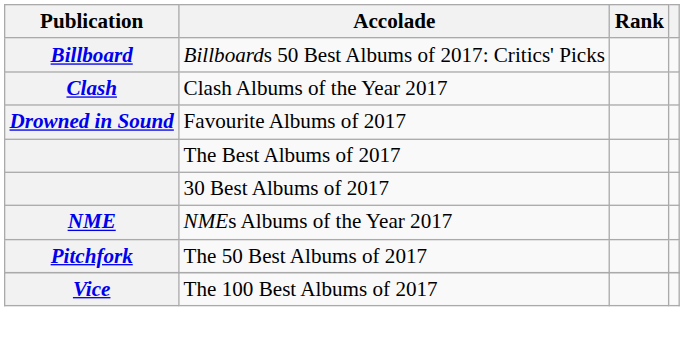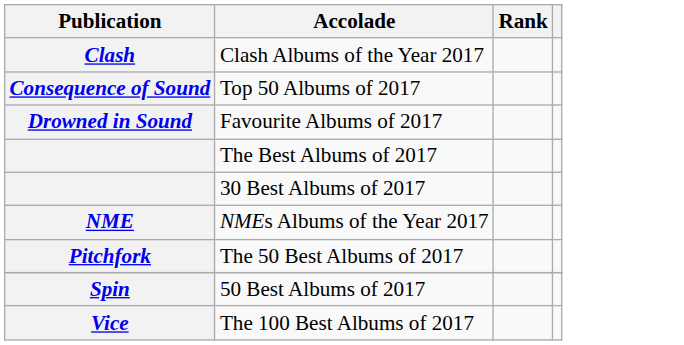- row: Billboard | Billboards 50 Best Albums of 2017: Critics' Picks
+ row: Consequence of Sound | Top 50 Albums of 2017
+ row: Spin | 50 Best Albums of 2017
